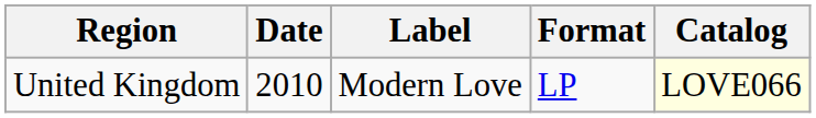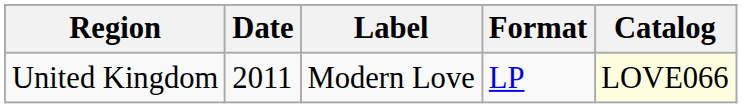United Kingdom | Date: 2010 -> 2011
